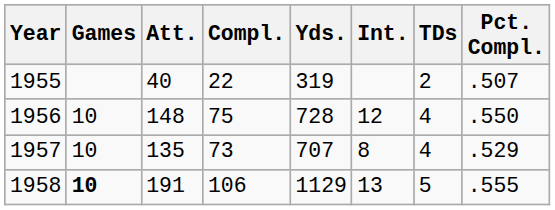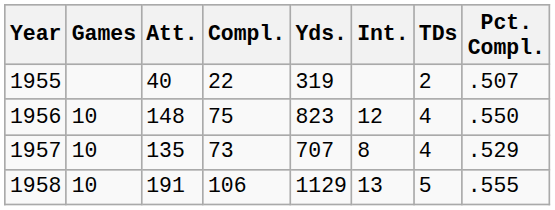1956 | Yds.: 728 -> 823
1958 | Games: bold -> normal
